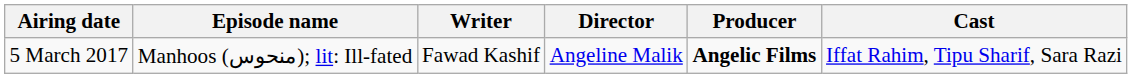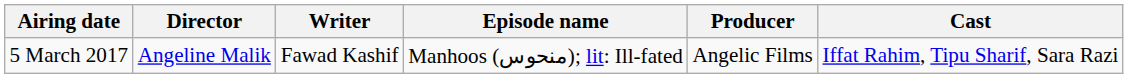columns swapped: Episode name <-> Director
5 March 2017 | Producer: bold -> normal
